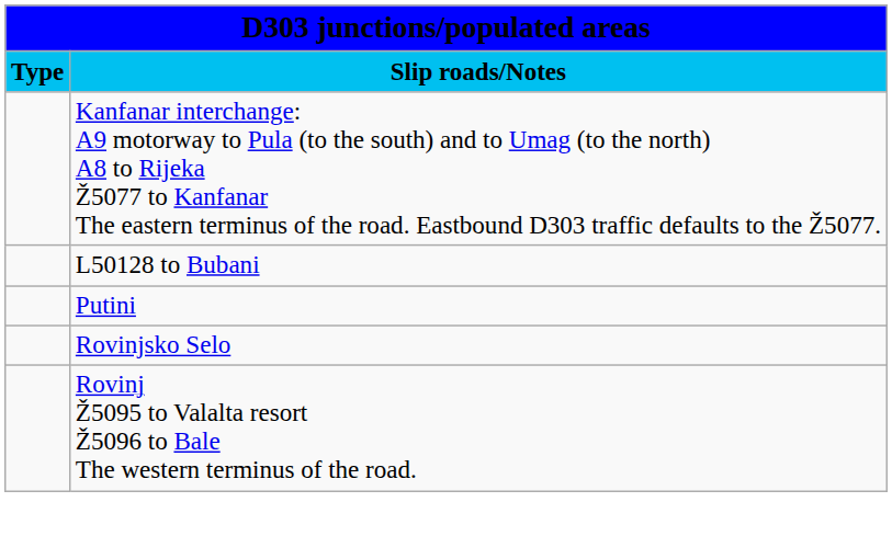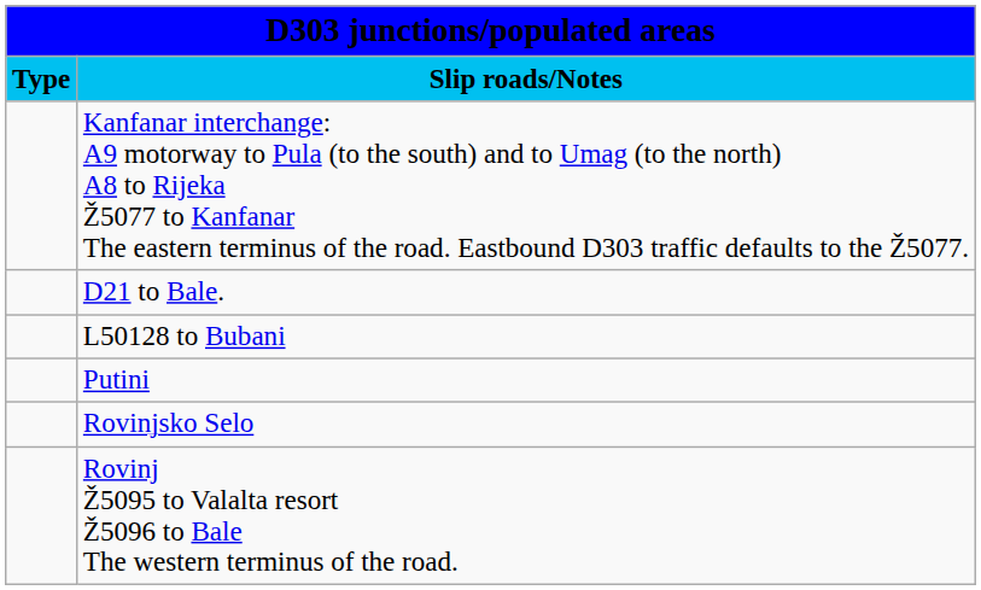+ row: D21 to Bale.
